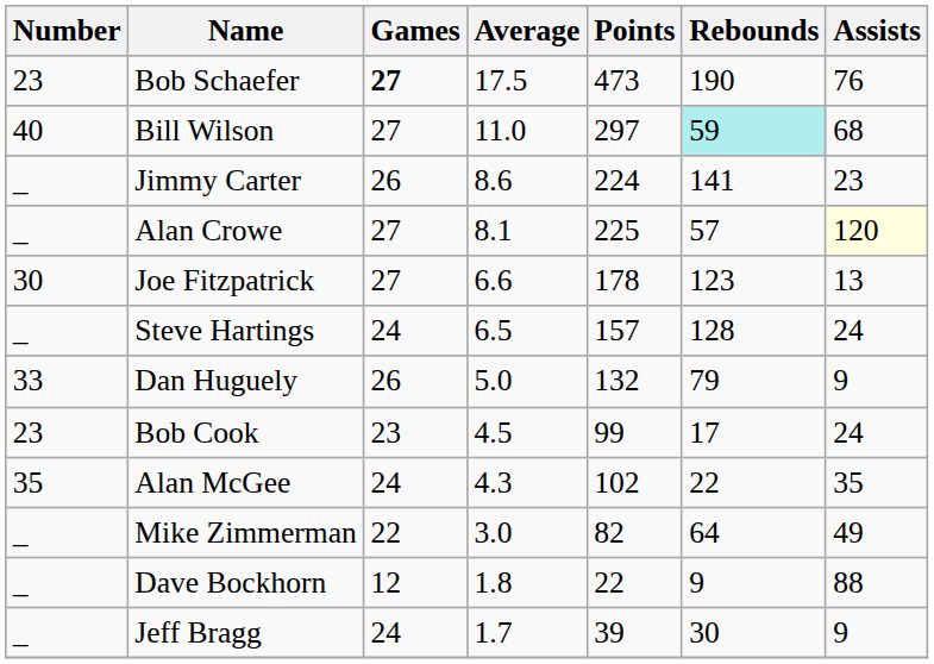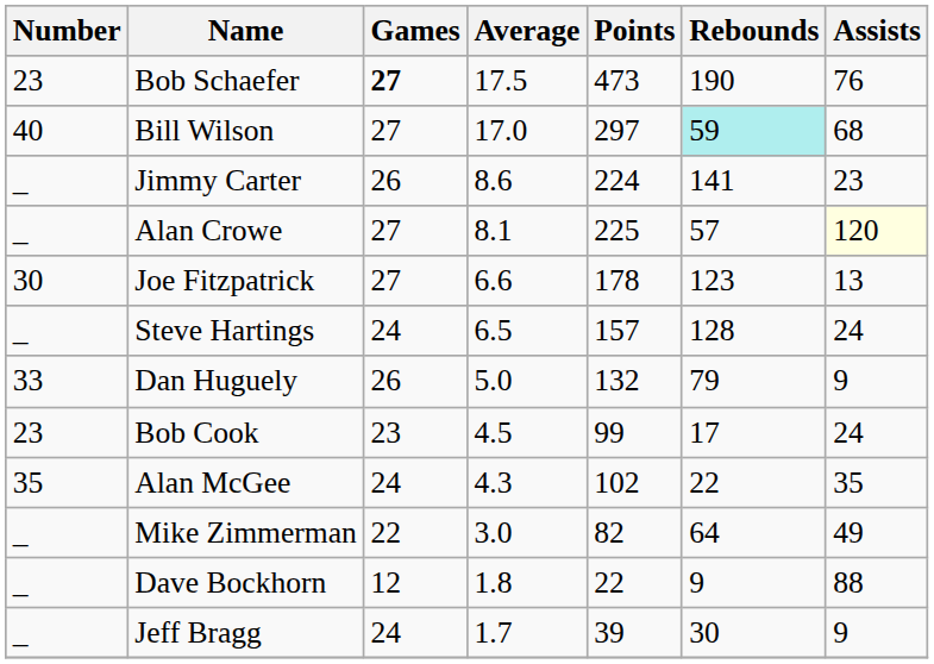Bill Wilson | Average: 11.0 -> 17.0
